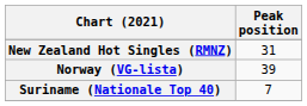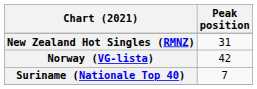Norway (VG-lista) | Peak position: 39 -> 42
